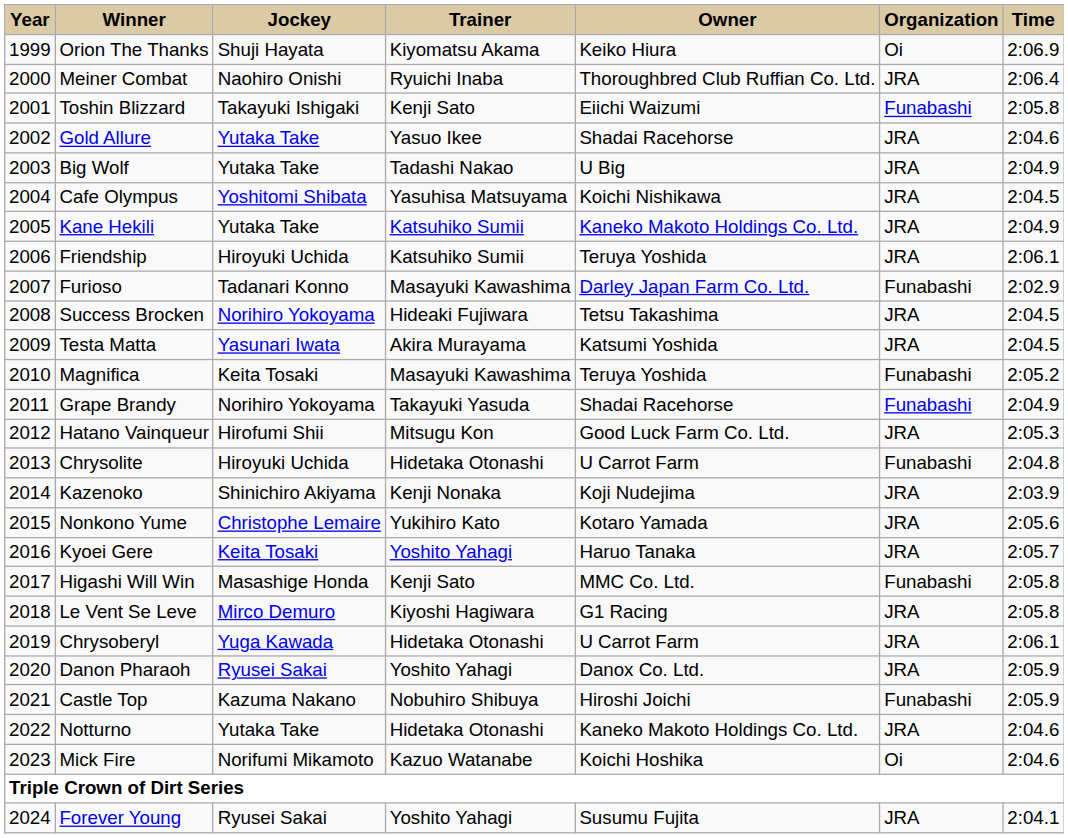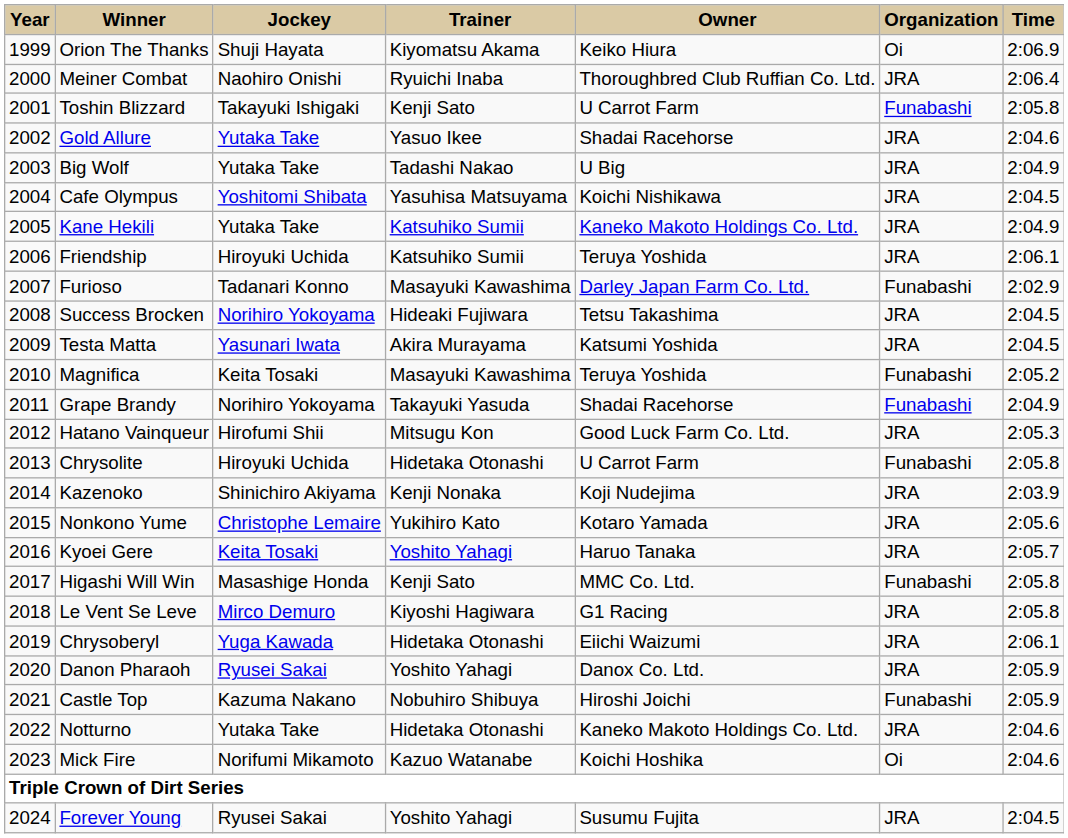Toshin Blizzard | Owner: Eiichi Waizumi -> U Carrot Farm
Chrysolite | Time: 2:04.8 -> 2:05.8
Chrysoberyl | Owner: U Carrot Farm -> Eiichi Waizumi
Forever Young | Time: 2:04.1 -> 2:04.5
